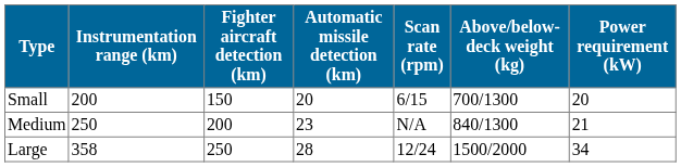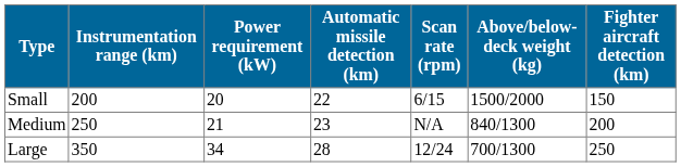columns swapped: Fighter aircraft detection (km) <-> Power requirement (kW)
Small | Automatic missile detection (km): 20 -> 22
Small | Above/below-deck weight (kg): 700/1300 -> 1500/2000
Large | Instrumentation range (km): 358 -> 350
Large | Above/below-deck weight (kg): 1500/2000 -> 700/1300
